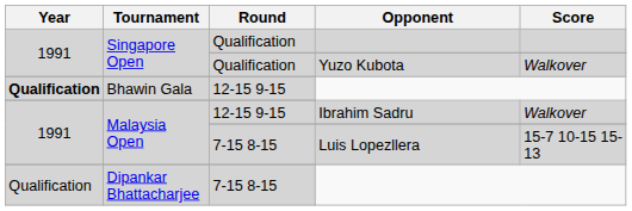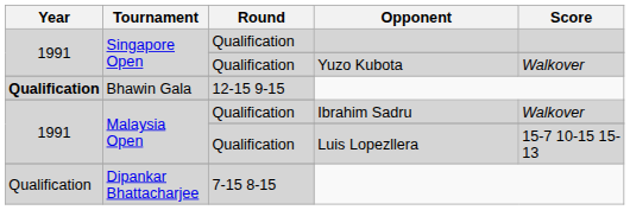Malaysia Open / Ibrahim Sadru | Round: 12-15 9-15 -> Qualification
Malaysia Open / Luis Lopezllera | Round: 7-15 8-15 -> Qualification
